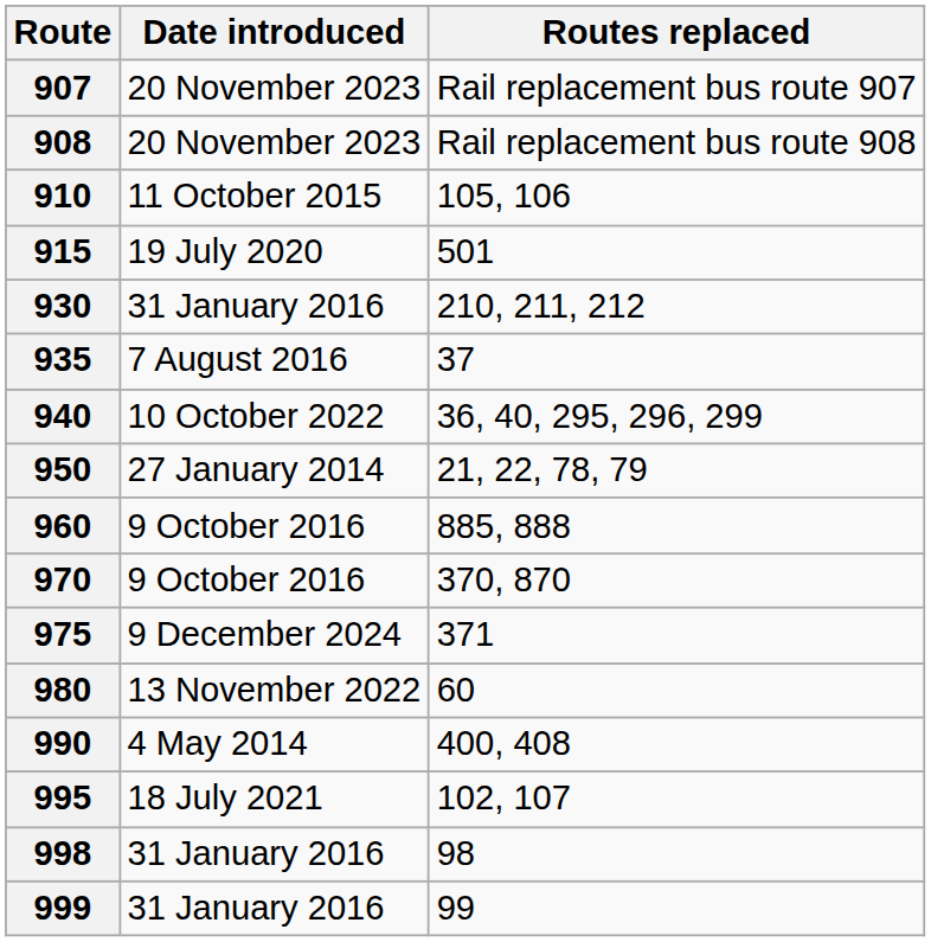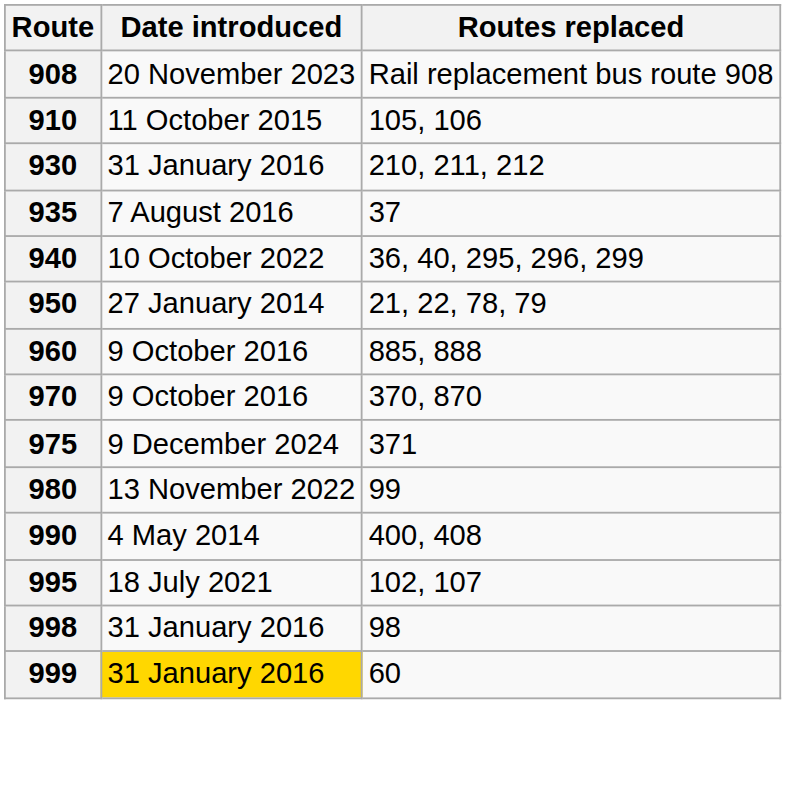- row: 907 | 20 November 2023 | Rail replacement bus route 907
- row: 915 | 19 July 2020 | 501
980 | Routes replaced: 60 -> 99
999 | Date introduced: no background -> gold background
999 | Routes replaced: 99 -> 60
